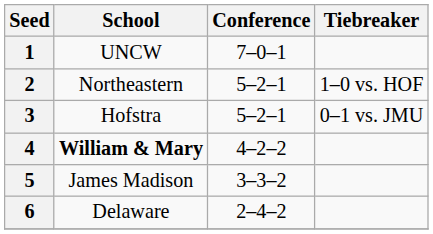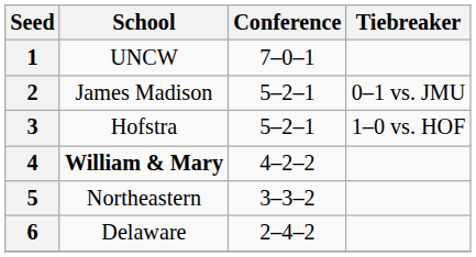2 | School: Northeastern -> James Madison
2 | Tiebreaker: 1–0 vs. HOF -> 0–1 vs. JMU
3 | Tiebreaker: 0–1 vs. JMU -> 1–0 vs. HOF
5 | School: James Madison -> Northeastern
